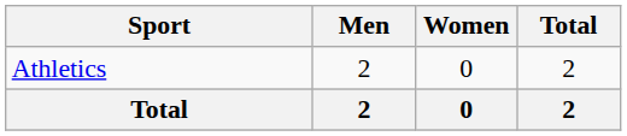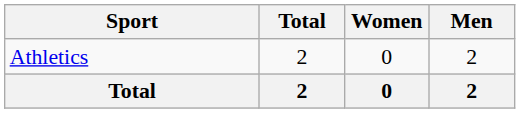columns swapped: Men <-> Total
